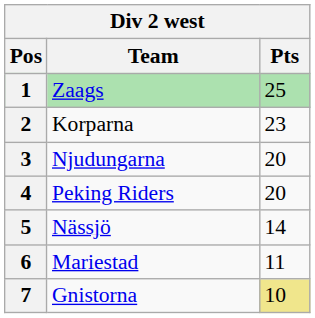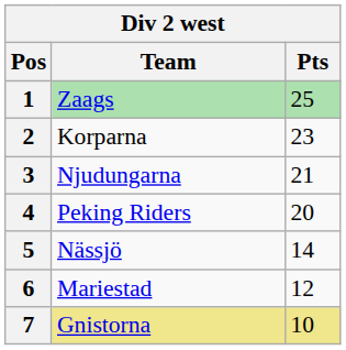3 | Pts: 20 -> 21
6 | Pts: 11 -> 12
7 | Team: no background -> khaki background
